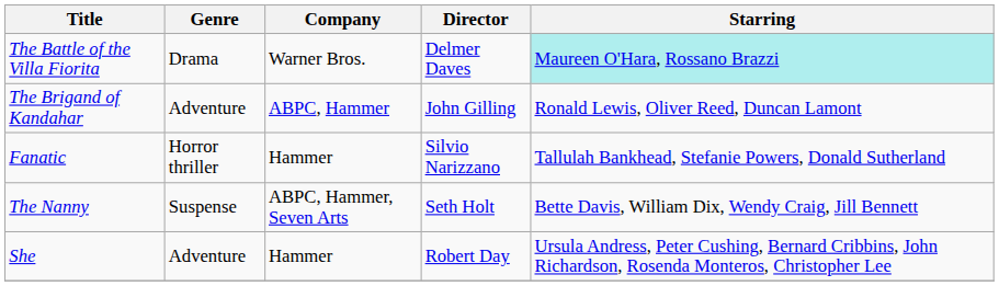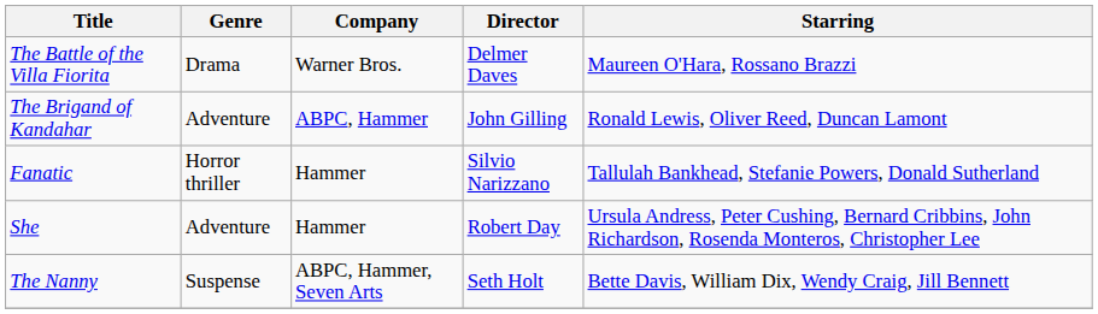The Battle of the Villa Fiorita | Starring: paleturquoise background -> no background
rows swapped: The Nanny <-> She
